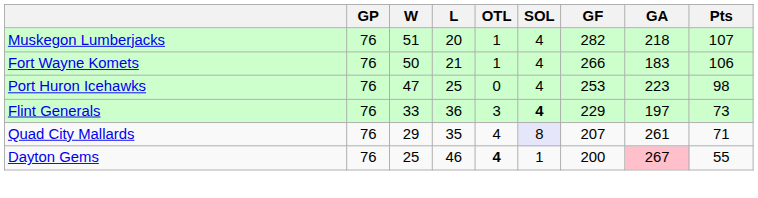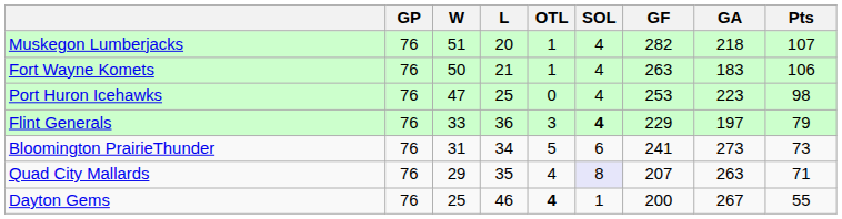Fort Wayne Komets | GF: 266 -> 263
Flint Generals | Pts: 73 -> 79
+ row: Bloomington PrairieThunder | 76 | 31 | 34 | 5 | 6 | 241 | 273 | 73
Quad City Mallards | GA: 261 -> 263
Dayton Gems | GA: pink background -> no background
